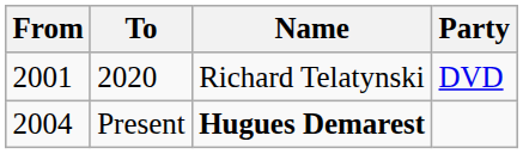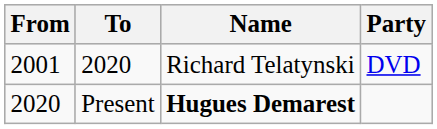Present | From: 2004 -> 2020
